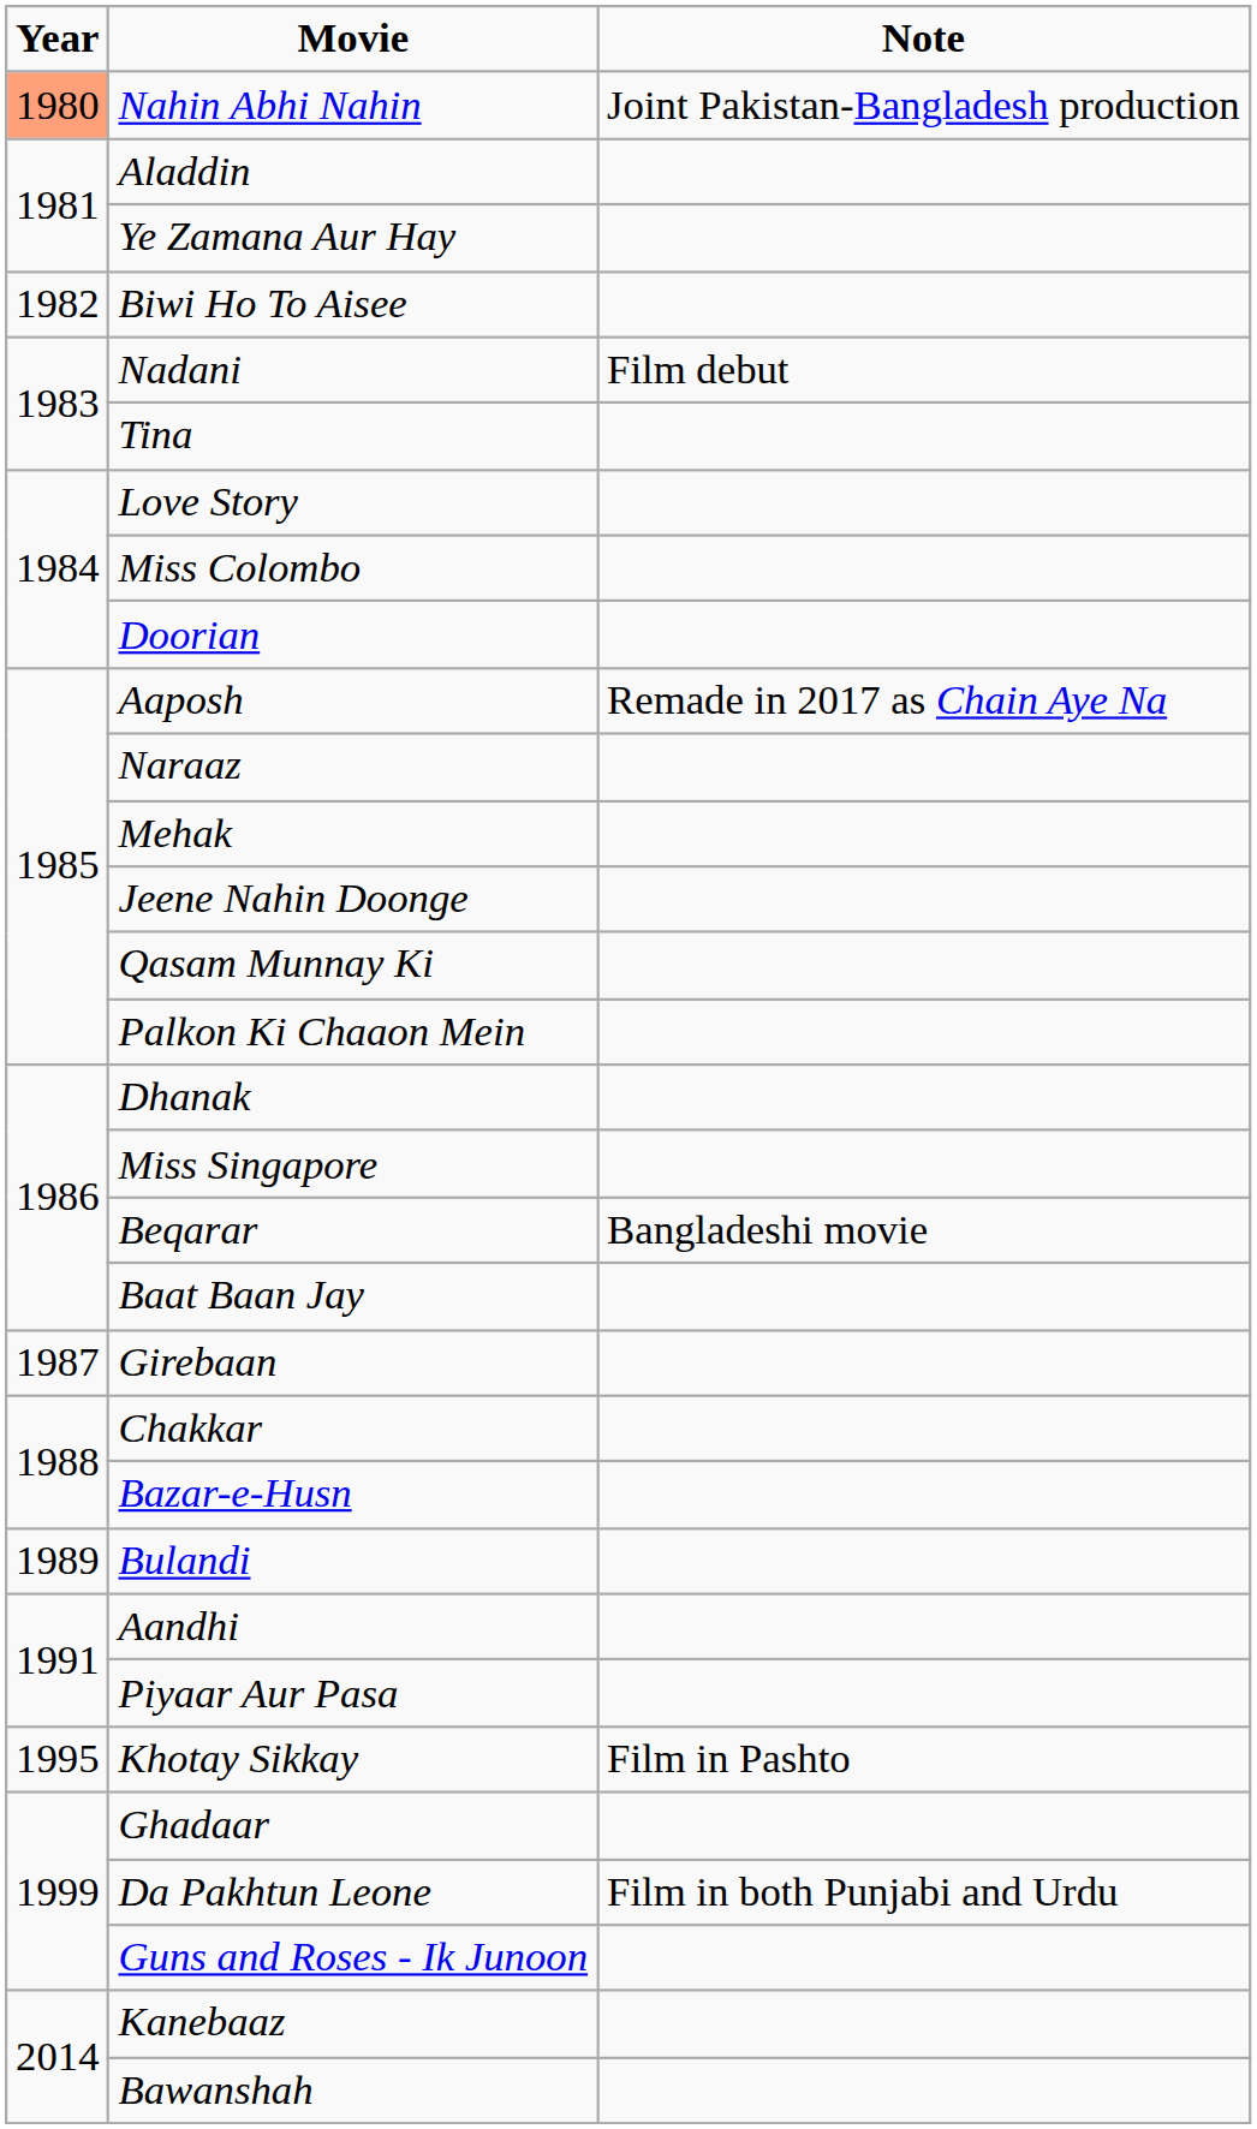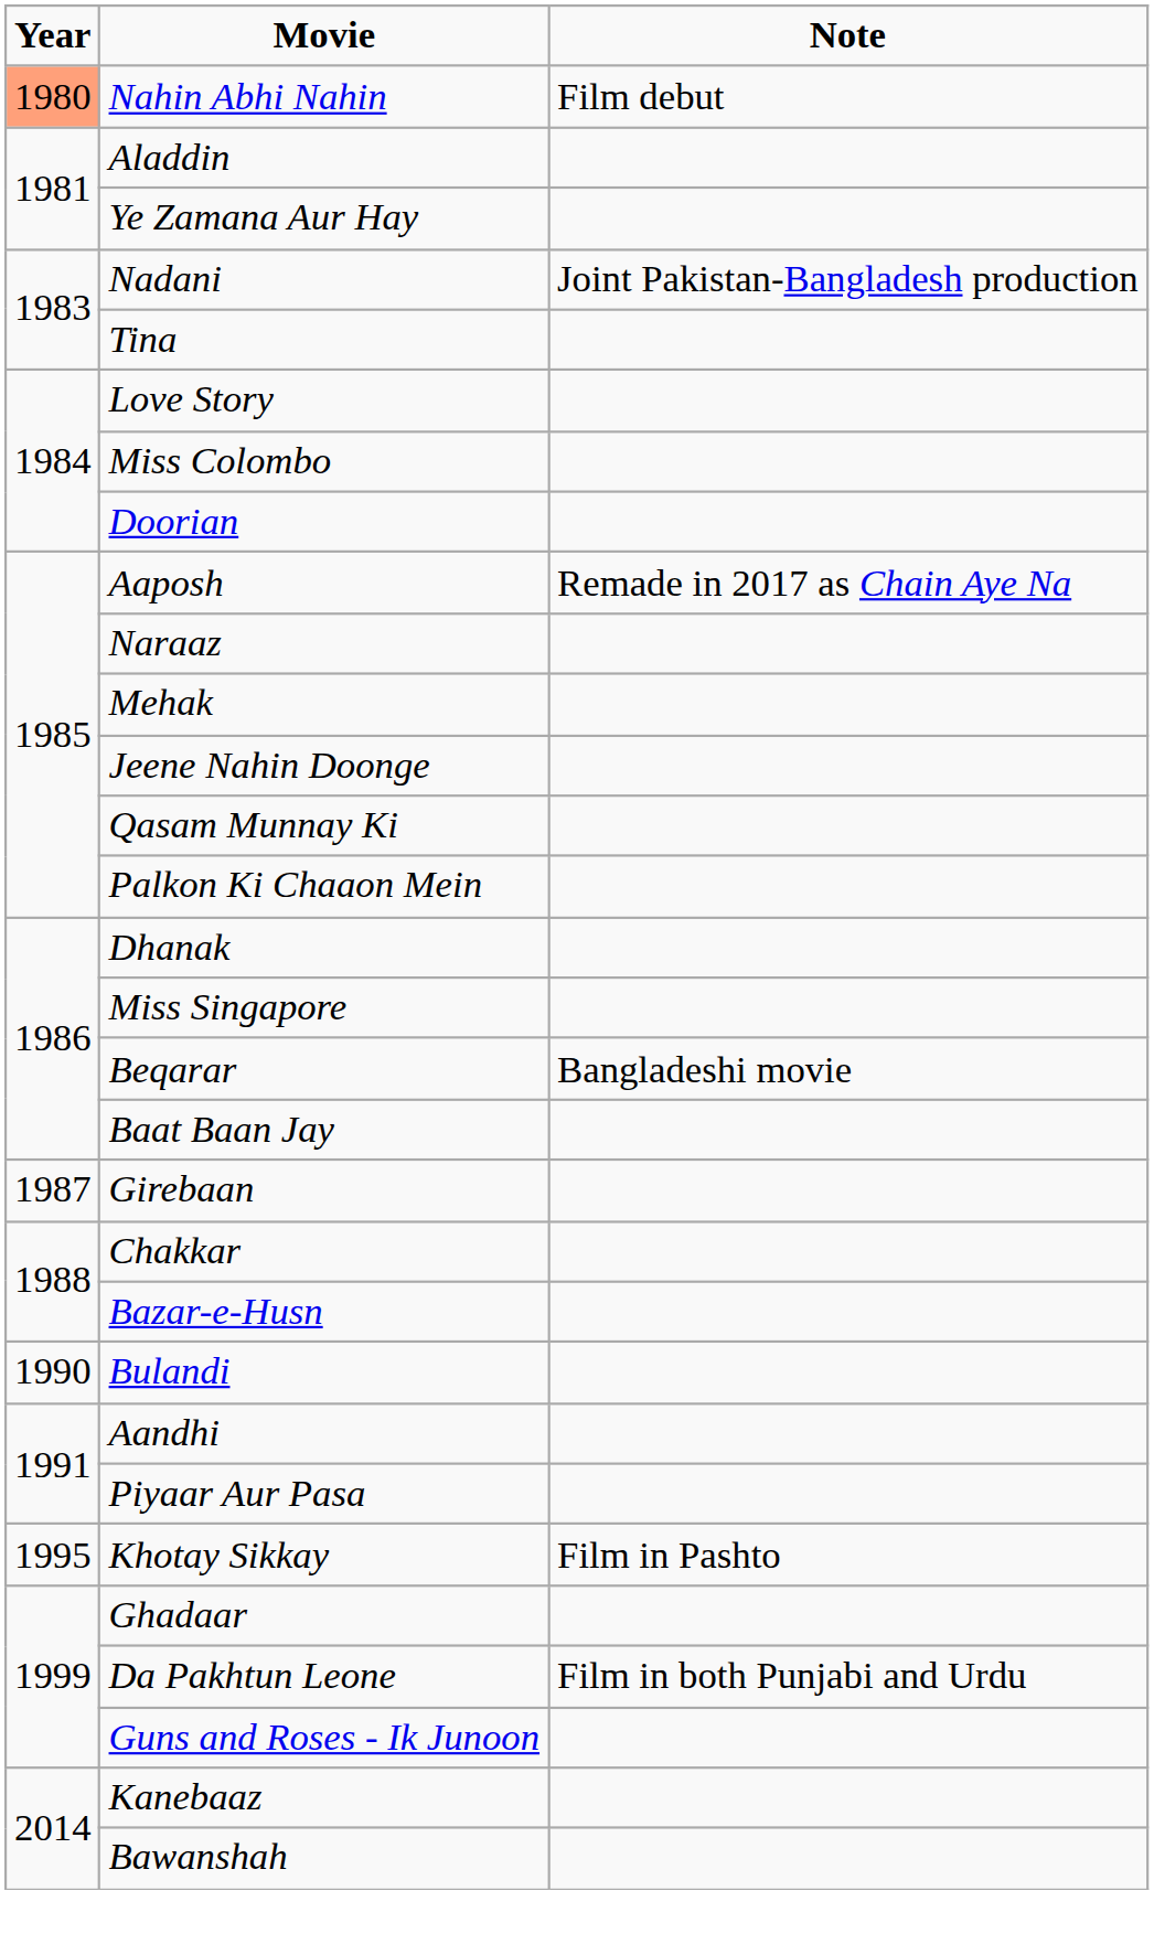Nahin Abhi Nahin | Note: Joint Pakistan-Bangladesh production -> Film debut
- row: 1982 | Biwi Ho To Aisee
Nadani | Note: Film debut -> Joint Pakistan-Bangladesh production
Bulandi | Year: 1989 -> 1990
